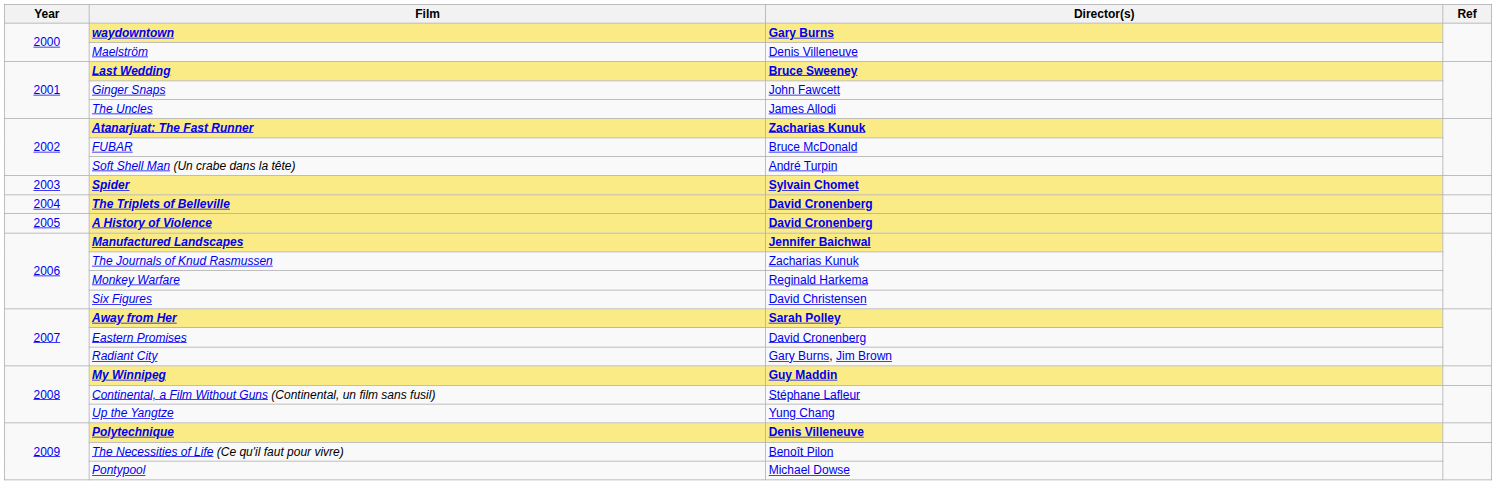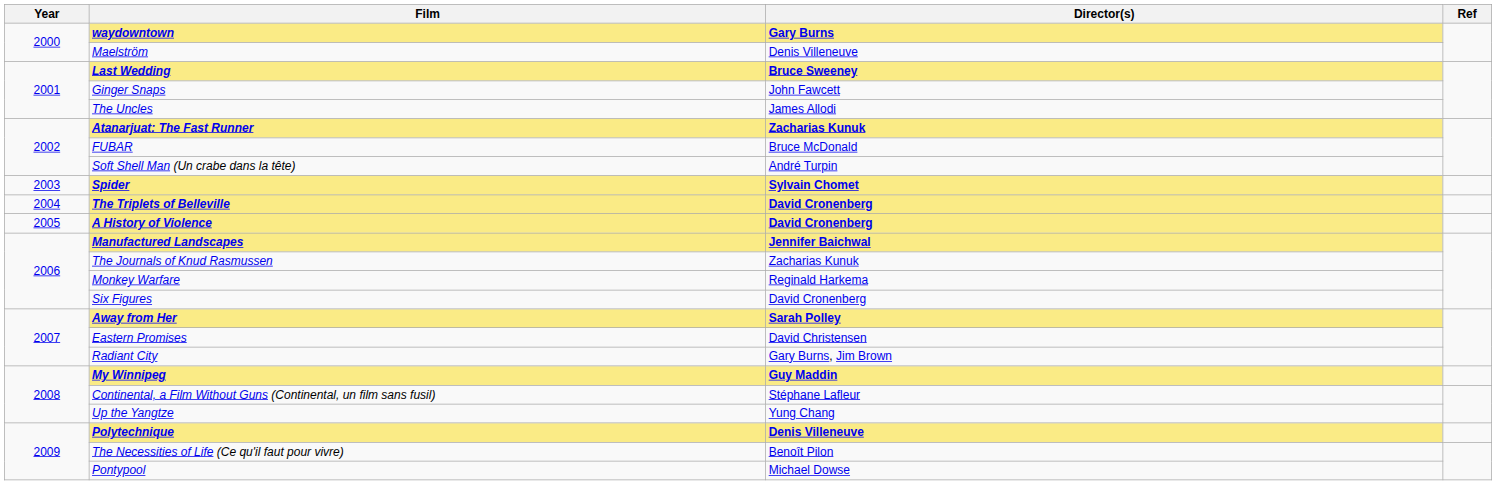Six Figures | Director(s): David Christensen -> David Cronenberg
Eastern Promises | Director(s): David Cronenberg -> David Christensen
